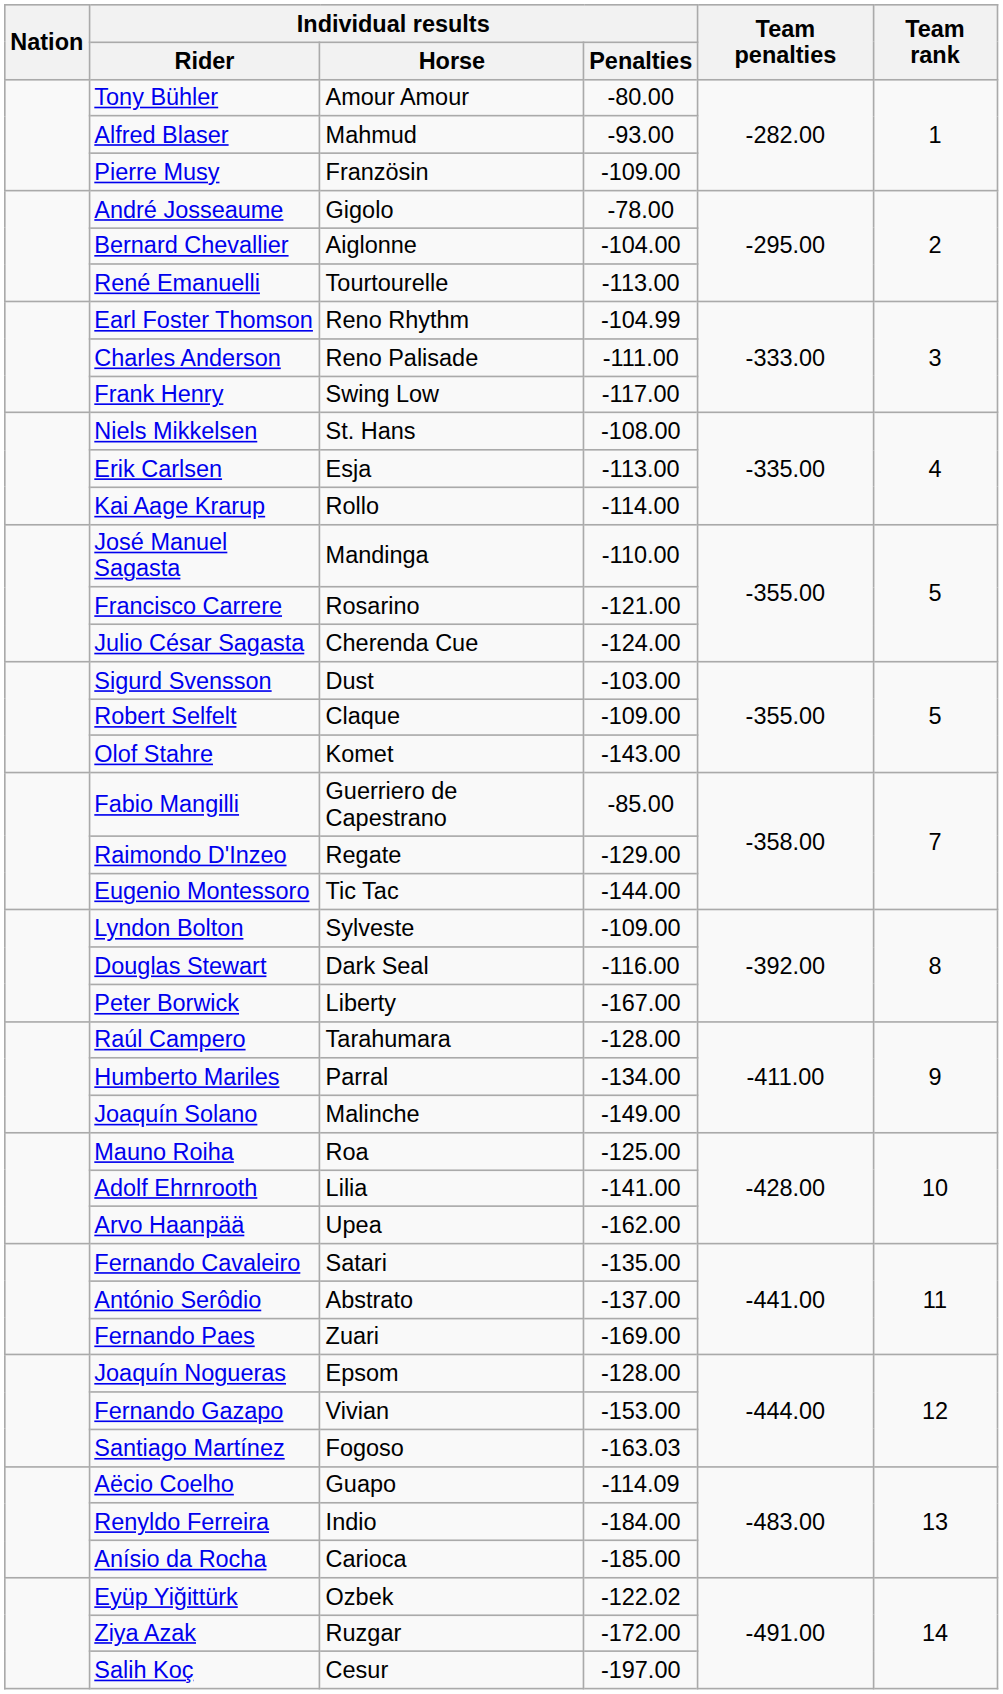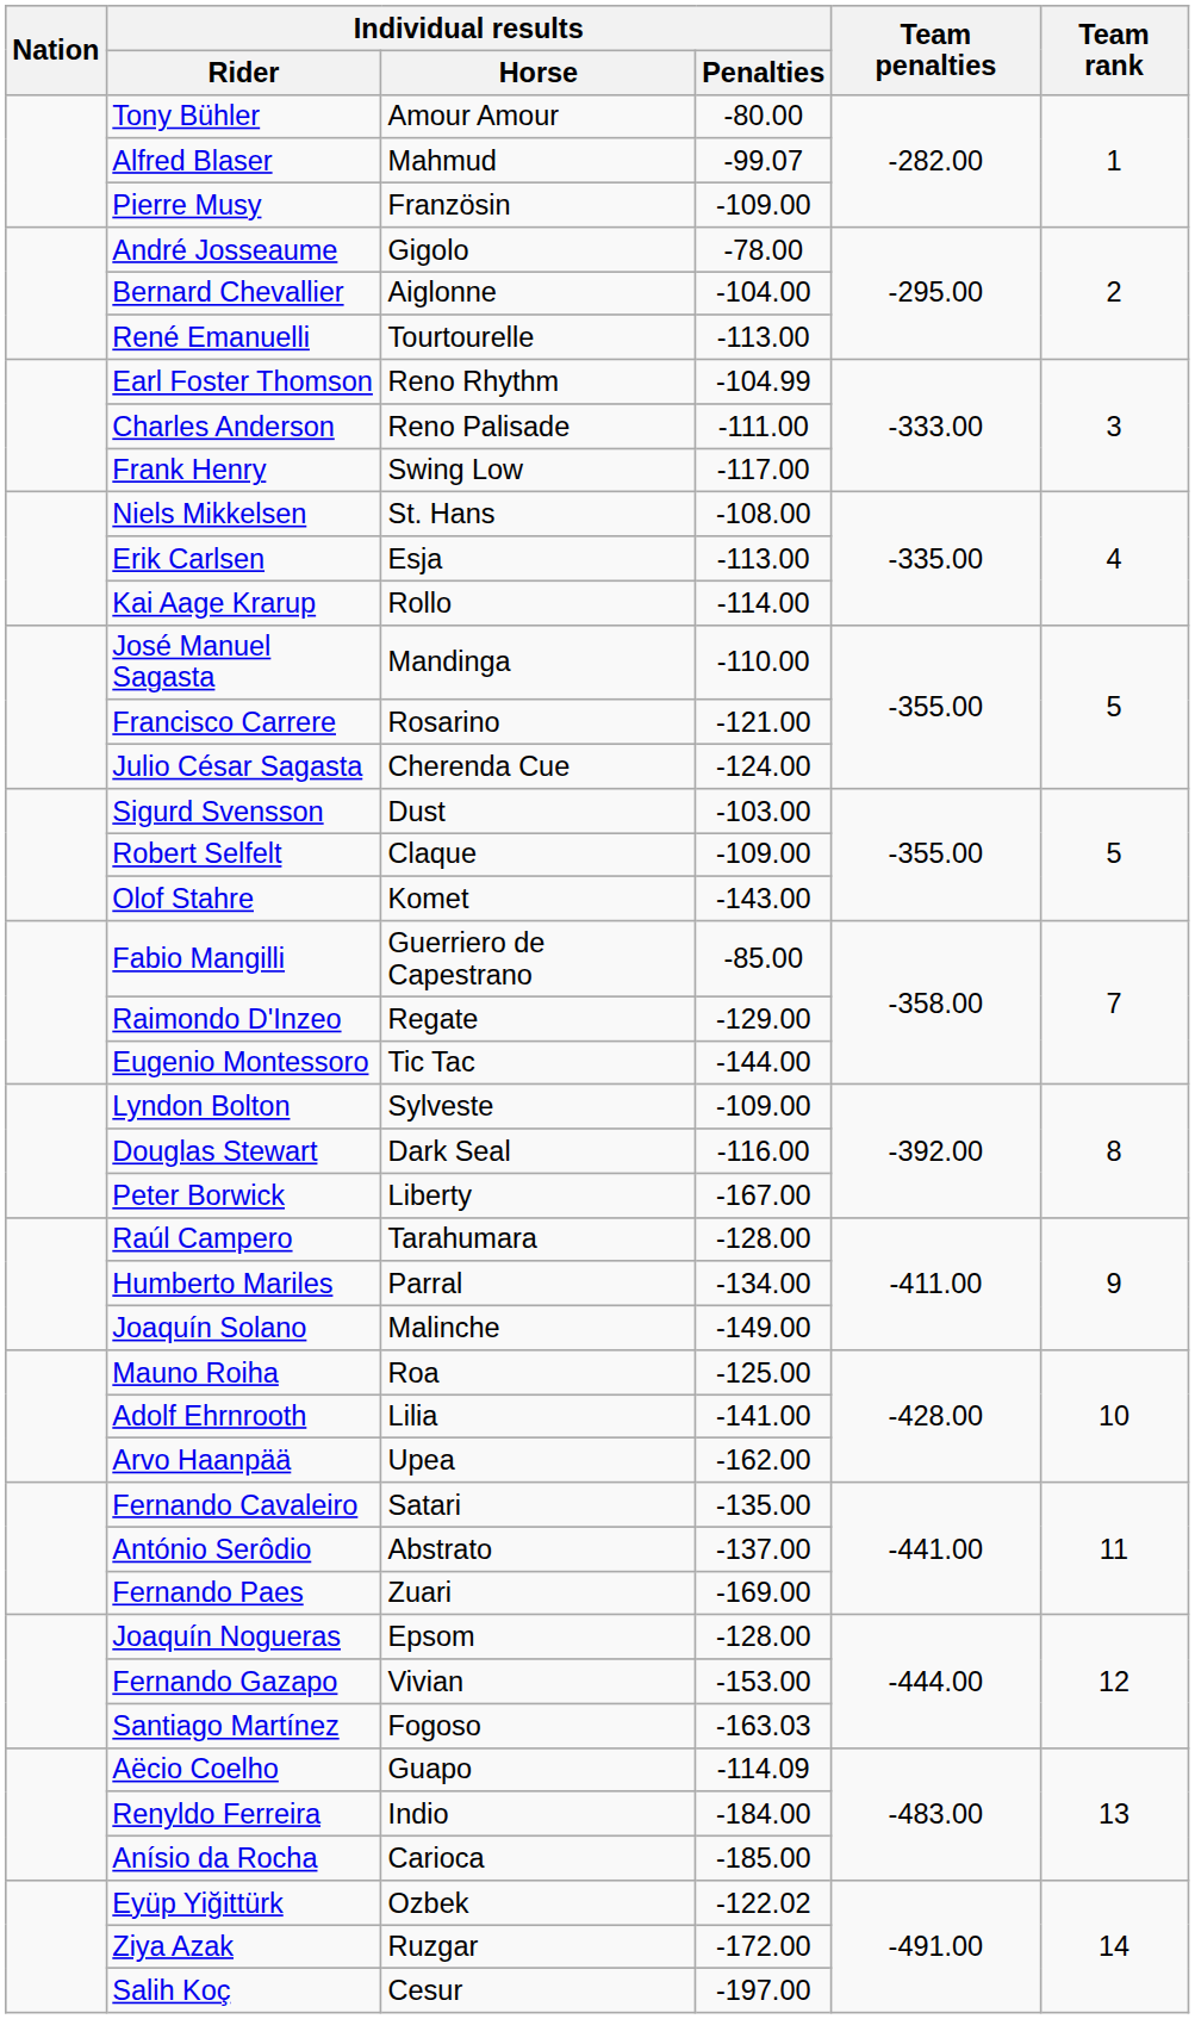Alfred Blaser | Individual results / Penalties: -93.00 -> -99.07
